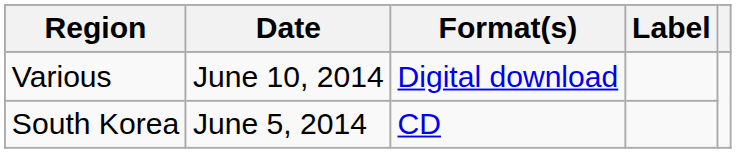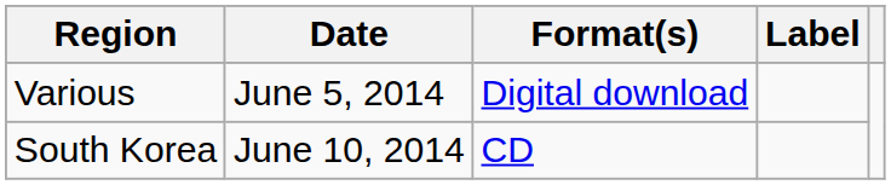Various | Date: June 10, 2014 -> June 5, 2014
South Korea | Date: June 5, 2014 -> June 10, 2014
